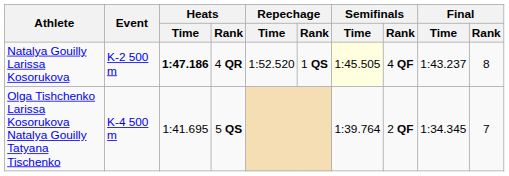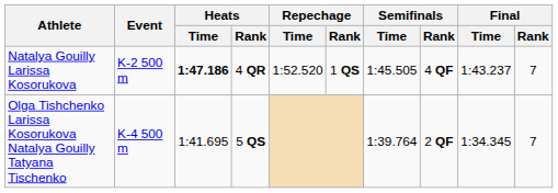Natalya Gouilly Larissa Kosorukova | Semifinals / Time: lightyellow background -> no background
Natalya Gouilly Larissa Kosorukova | Final / Rank: 8 -> 7
